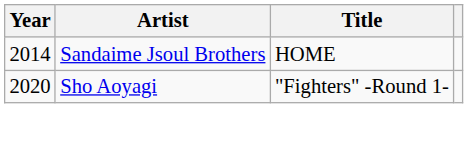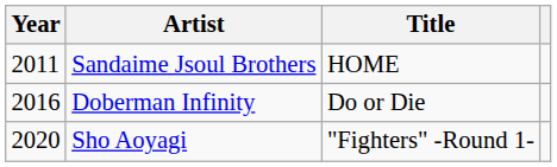Sandaime Jsoul Brothers | Year: 2014 -> 2011
+ row: 2016 | Doberman Infinity | Do or Die
